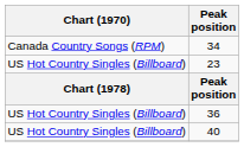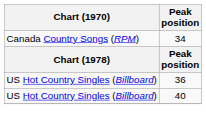- row: US Hot Country Singles (Billboard) | 23
